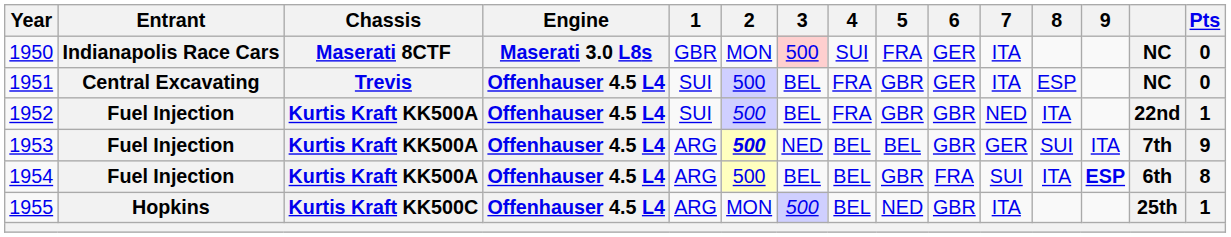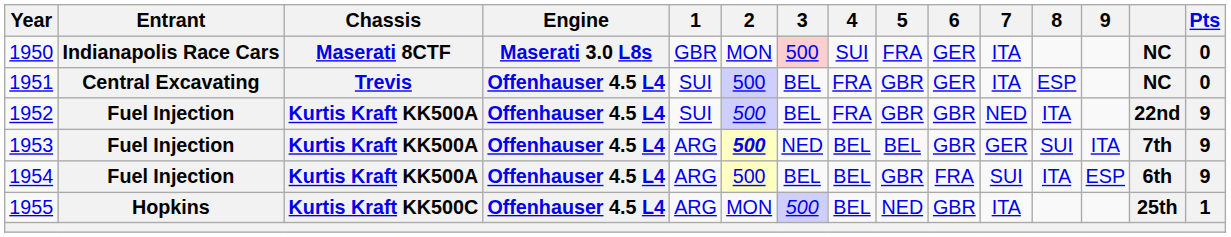1952 | Pts: 1 -> 9
1954 | 9: bold -> normal
1954 | Pts: 8 -> 9
